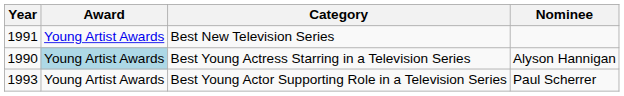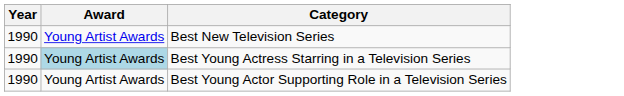- column: Nominee | Alyson Hannigan | Paul Scherrer
Best New Television Series | Year: 1991 -> 1990
Best Young Actor Supporting Role in a Television Series | Year: 1993 -> 1990
